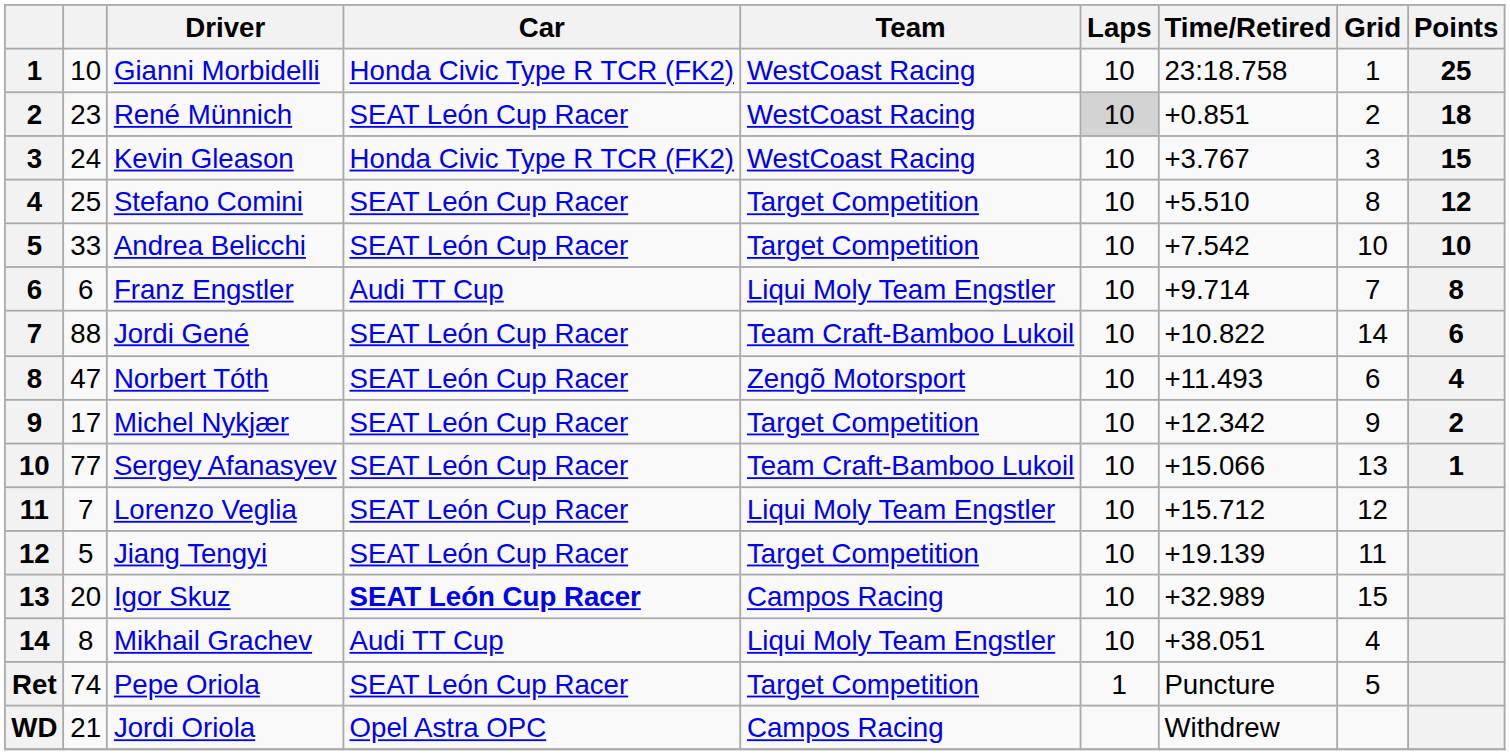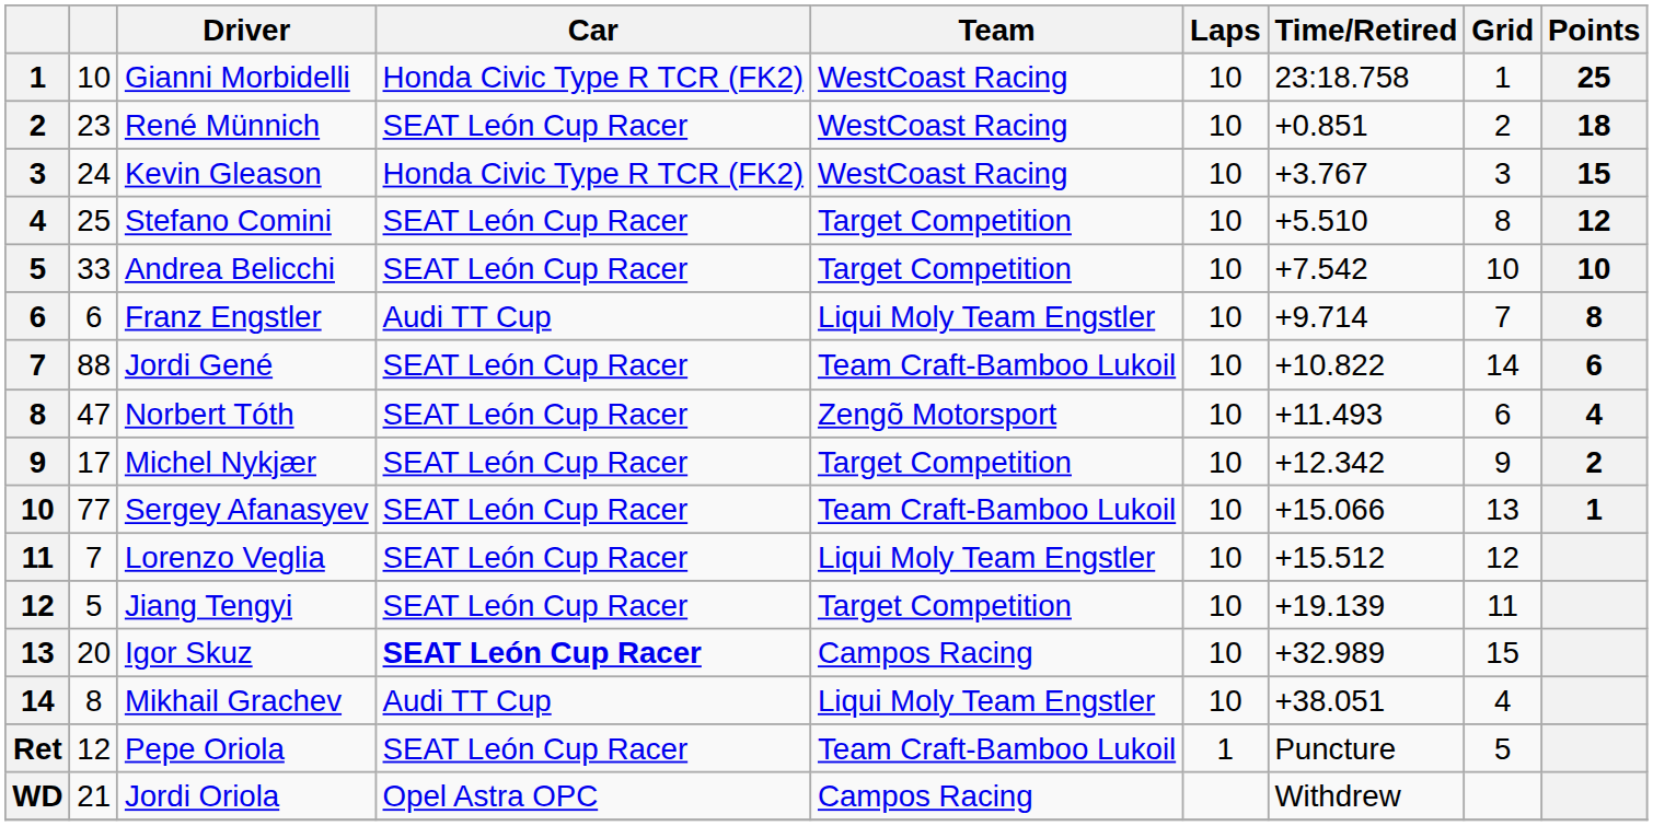René Münnich | Laps: lightgrey background -> no background
Lorenzo Veglia | Time/Retired: +15.712 -> +15.512
Pepe Oriola | column 2: 74 -> 12
Pepe Oriola | Team: Target Competition -> Team Craft-Bamboo Lukoil
